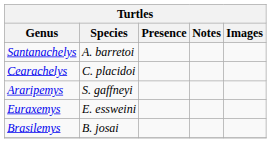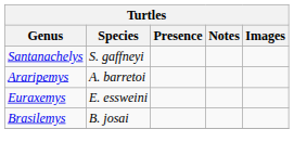Santanachelys | Species: A. barretoi -> S. gaffneyi
- row: Cearachelys | C. placidoi
Araripemys | Species: S. gaffneyi -> A. barretoi
